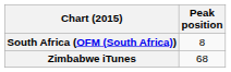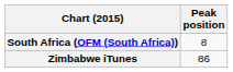Zimbabwe iTunes | Peak position: 68 -> 86
